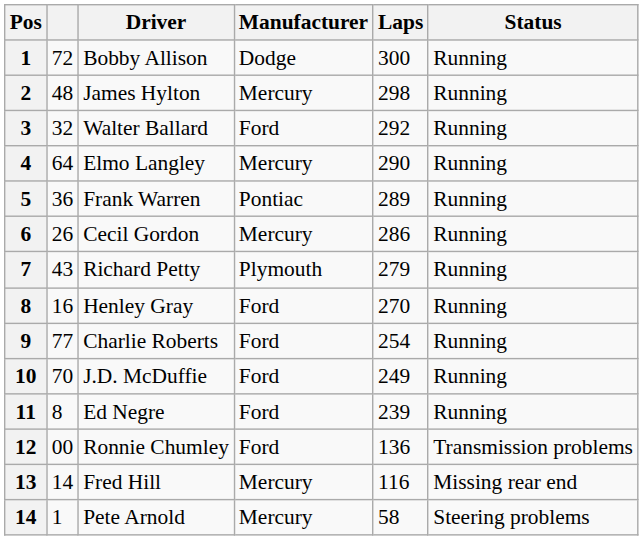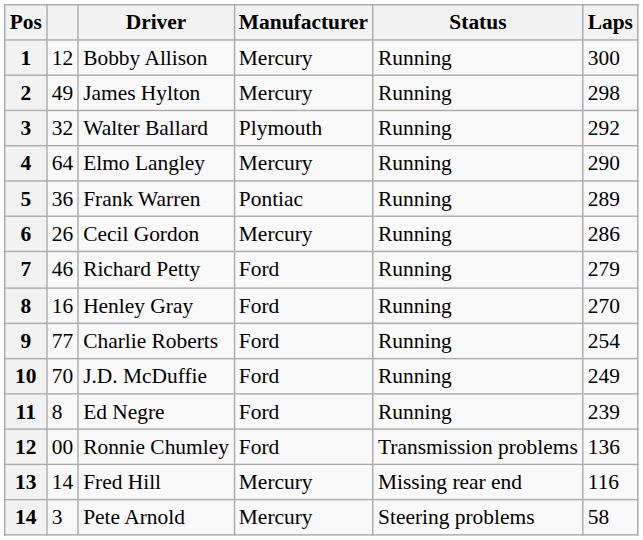columns swapped: Laps <-> Status
Bobby Allison | column 2: 72 -> 12
Bobby Allison | Manufacturer: Dodge -> Mercury
James Hylton | column 2: 48 -> 49
Walter Ballard | Manufacturer: Ford -> Plymouth
Richard Petty | column 2: 43 -> 46
Richard Petty | Manufacturer: Plymouth -> Ford
Pete Arnold | column 2: 1 -> 3
